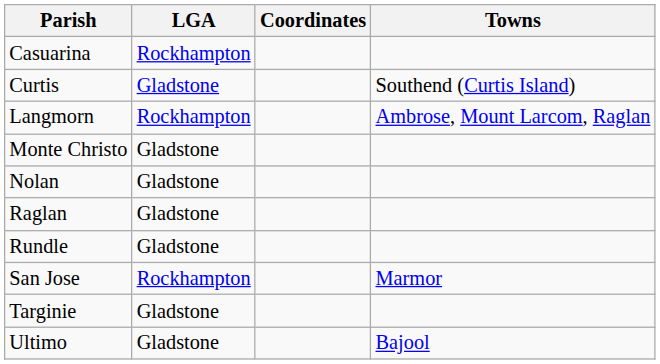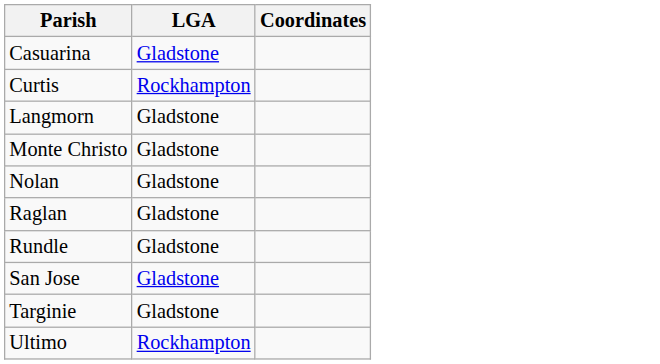- column: Towns | Southend (Curtis Island) | Ambrose, Mount Larcom, Raglan | Marmor | Bajool
Casuarina | LGA: Rockhampton -> Gladstone
Curtis | LGA: Gladstone -> Rockhampton
Langmorn | LGA: Rockhampton -> Gladstone
San Jose | LGA: Rockhampton -> Gladstone
Ultimo | LGA: Gladstone -> Rockhampton
